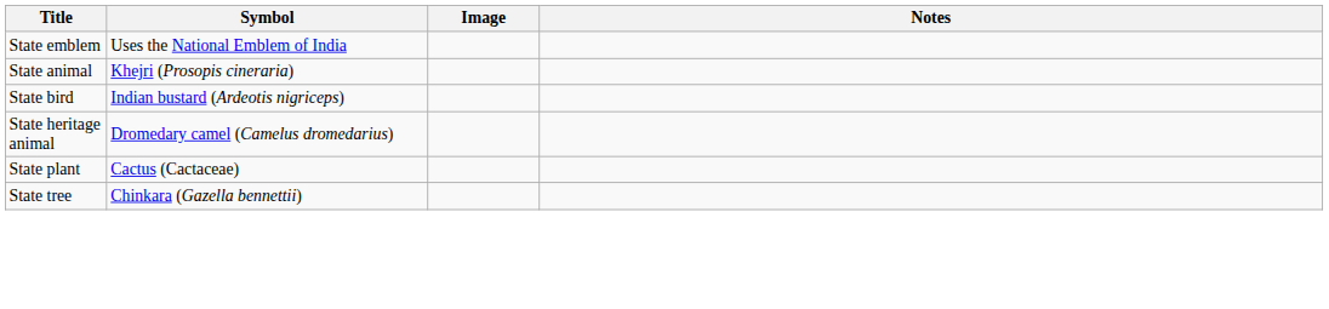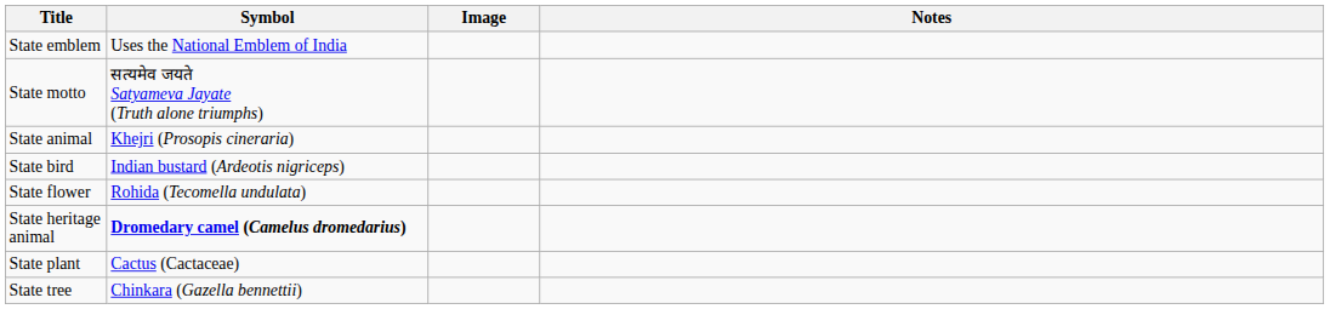+ row: State motto | सत्यमेव जयते Satyameva Jayate (Truth alone triumphs)
+ row: State flower | Rohida (Tecomella undulata)
State heritage animal | Symbol: normal -> bold
